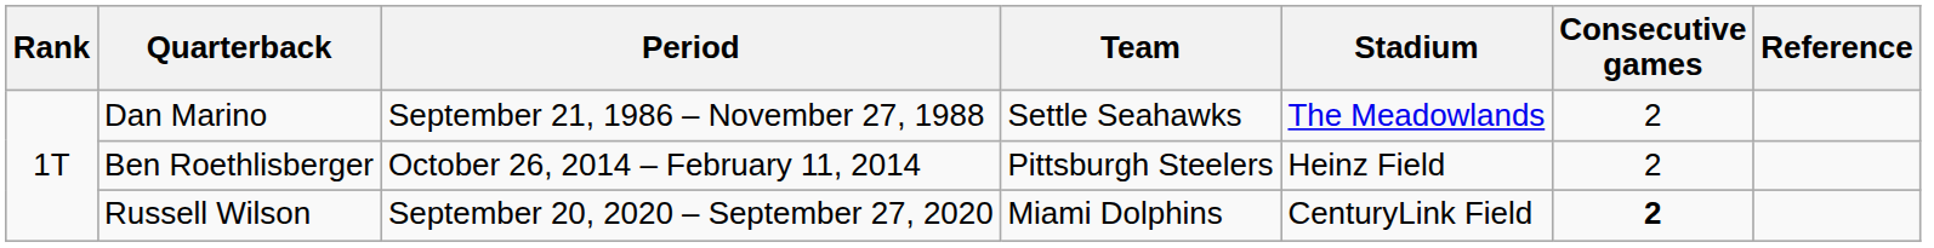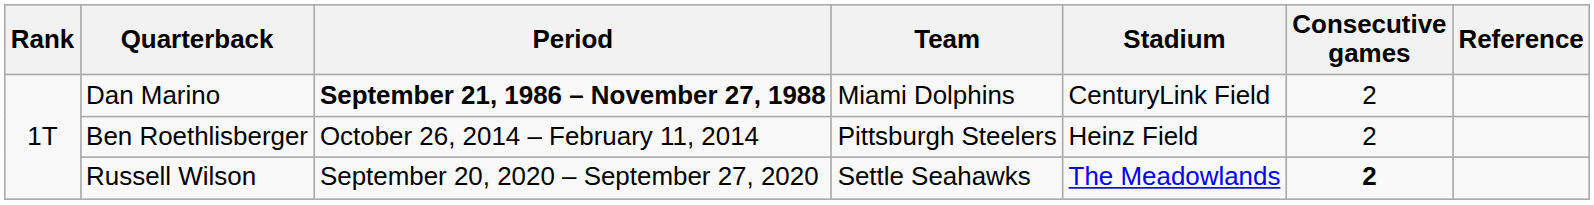Dan Marino | Period: normal -> bold
Dan Marino | Team: Settle Seahawks -> Miami Dolphins
Dan Marino | Stadium: The Meadowlands -> CenturyLink Field
Russell Wilson | Team: Miami Dolphins -> Settle Seahawks
Russell Wilson | Stadium: CenturyLink Field -> The Meadowlands
